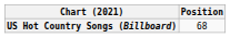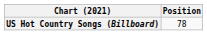US Hot Country Songs (Billboard) | Position: 68 -> 78
